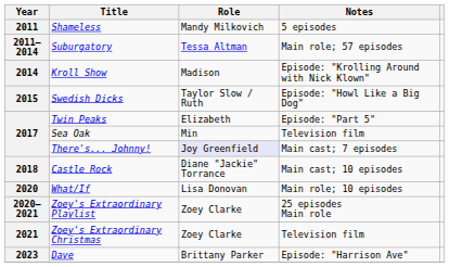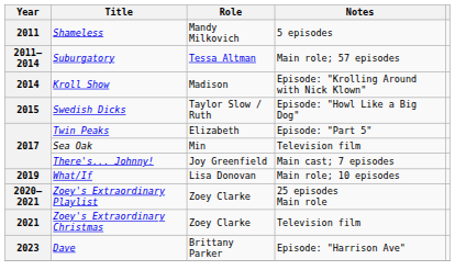There's... Johnny! | Role: lavender background -> no background
- row: 2018 | Castle Rock | Diane "Jackie" Torrance | Main cast; 10 episodes
What/If | Year: 2020 -> 2019
